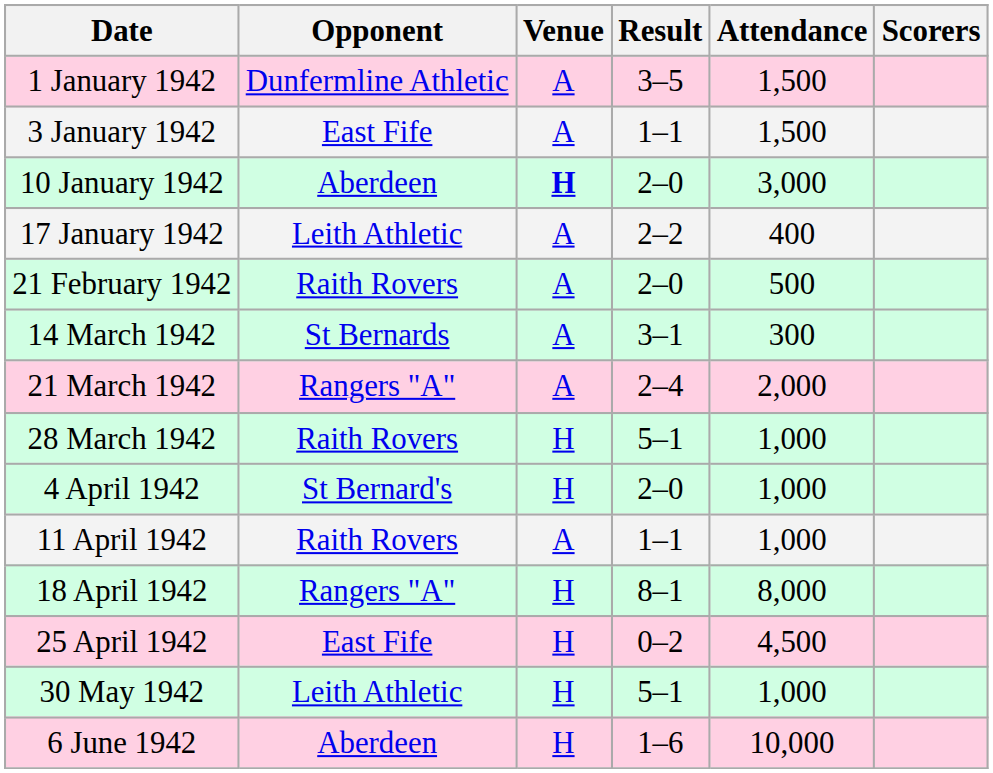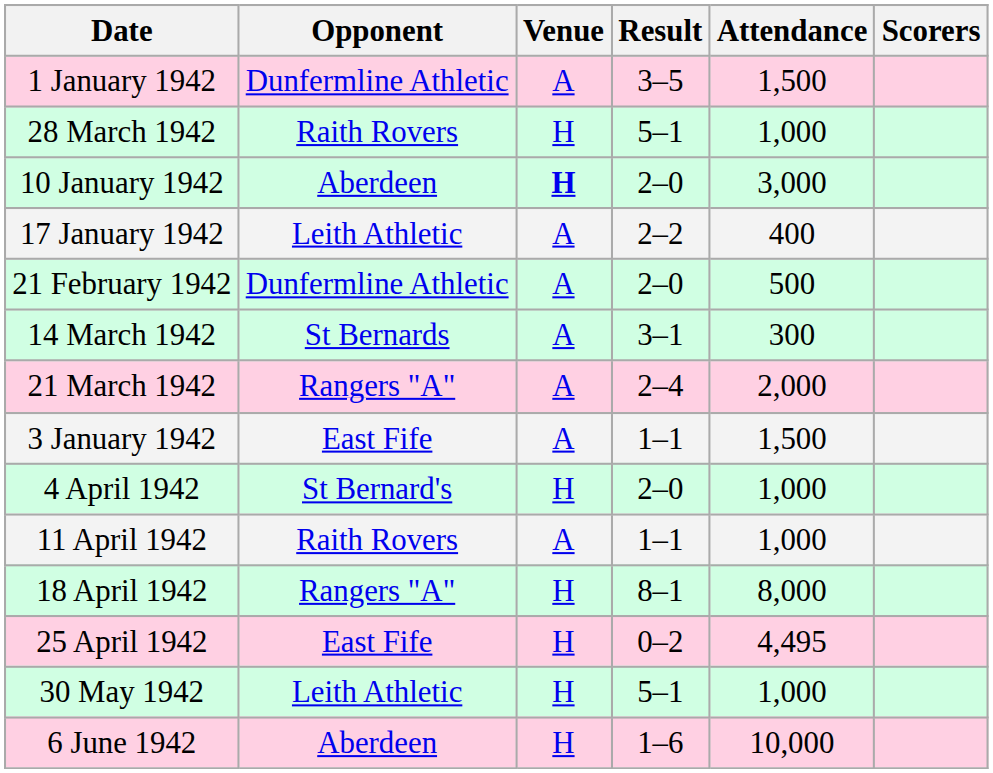rows swapped: 3 January 1942 <-> 28 March 1942
21 February 1942 | Opponent: Raith Rovers -> Dunfermline Athletic
25 April 1942 | Attendance: 4,500 -> 4,495
